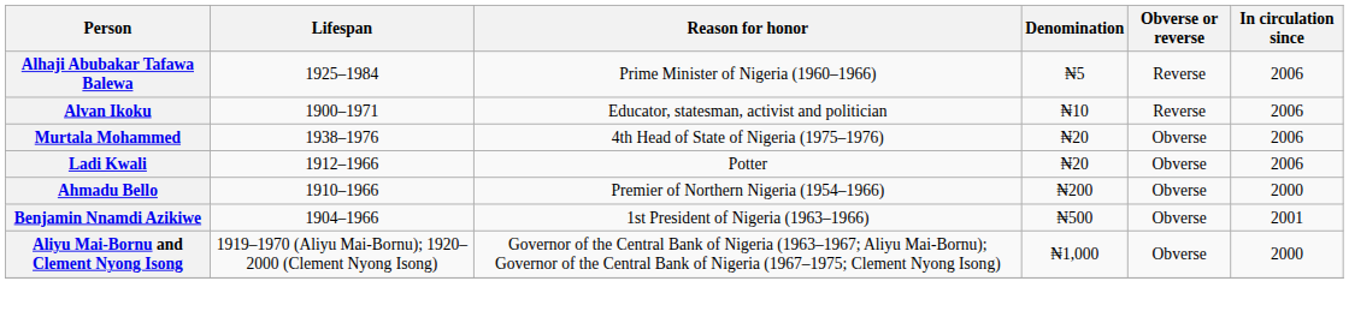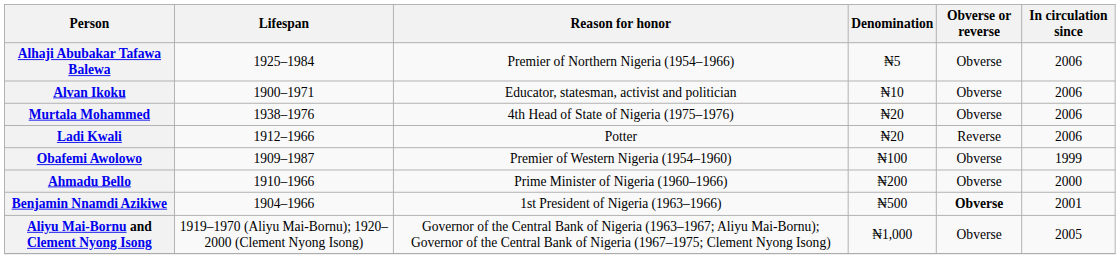Alhaji Abubakar Tafawa Balewa | Reason for honor: Prime Minister of Nigeria (1960–1966) -> Premier of Northern Nigeria (1954–1966)
Alhaji Abubakar Tafawa Balewa | Obverse or reverse: Reverse -> Obverse
Alvan Ikoku | Obverse or reverse: Reverse -> Obverse
Ladi Kwali | Obverse or reverse: Obverse -> Reverse
+ row: Obafemi Awolowo | 1909–1987 | Premier of Western Nigeria (1954–1960) | ₦100 | Obverse | 1999
Ahmadu Bello | Reason for honor: Premier of Northern Nigeria (1954–1966) -> Prime Minister of Nigeria (1960–1966)
Benjamin Nnamdi Azikiwe | Obverse or reverse: normal -> bold
Aliyu Mai-Bornu and Clement Nyong Isong | In circulation since: 2000 -> 2005
